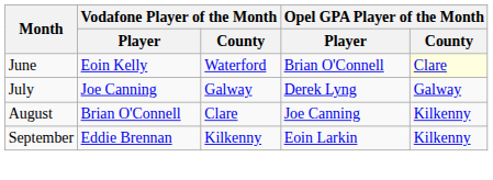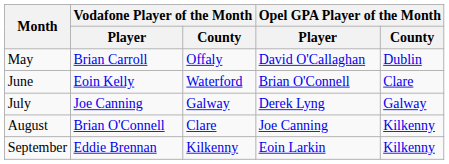+ row: May | Brian Carroll | Offaly | David O'Callaghan | Dublin
June | Opel GPA Player of the Month / County: lightyellow background -> no background
